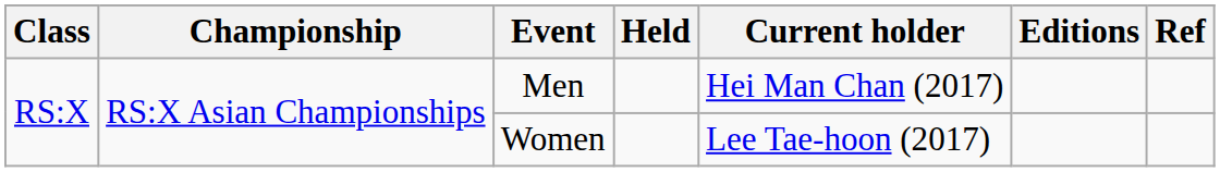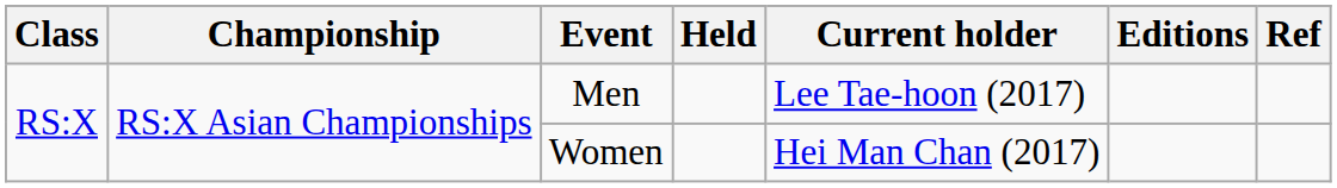Men | Current holder: Hei Man Chan (2017) -> Lee Tae-hoon (2017)
Women | Current holder: Lee Tae-hoon (2017) -> Hei Man Chan (2017)
